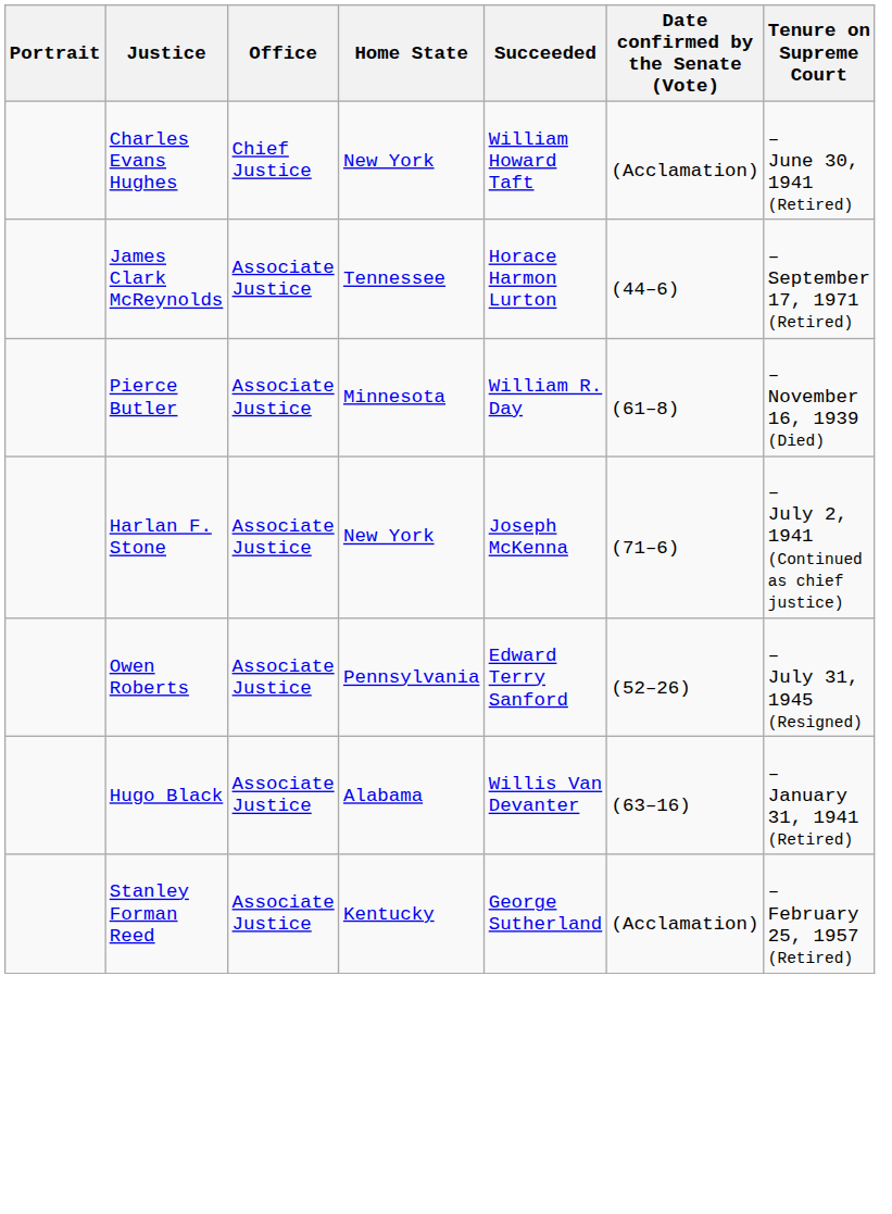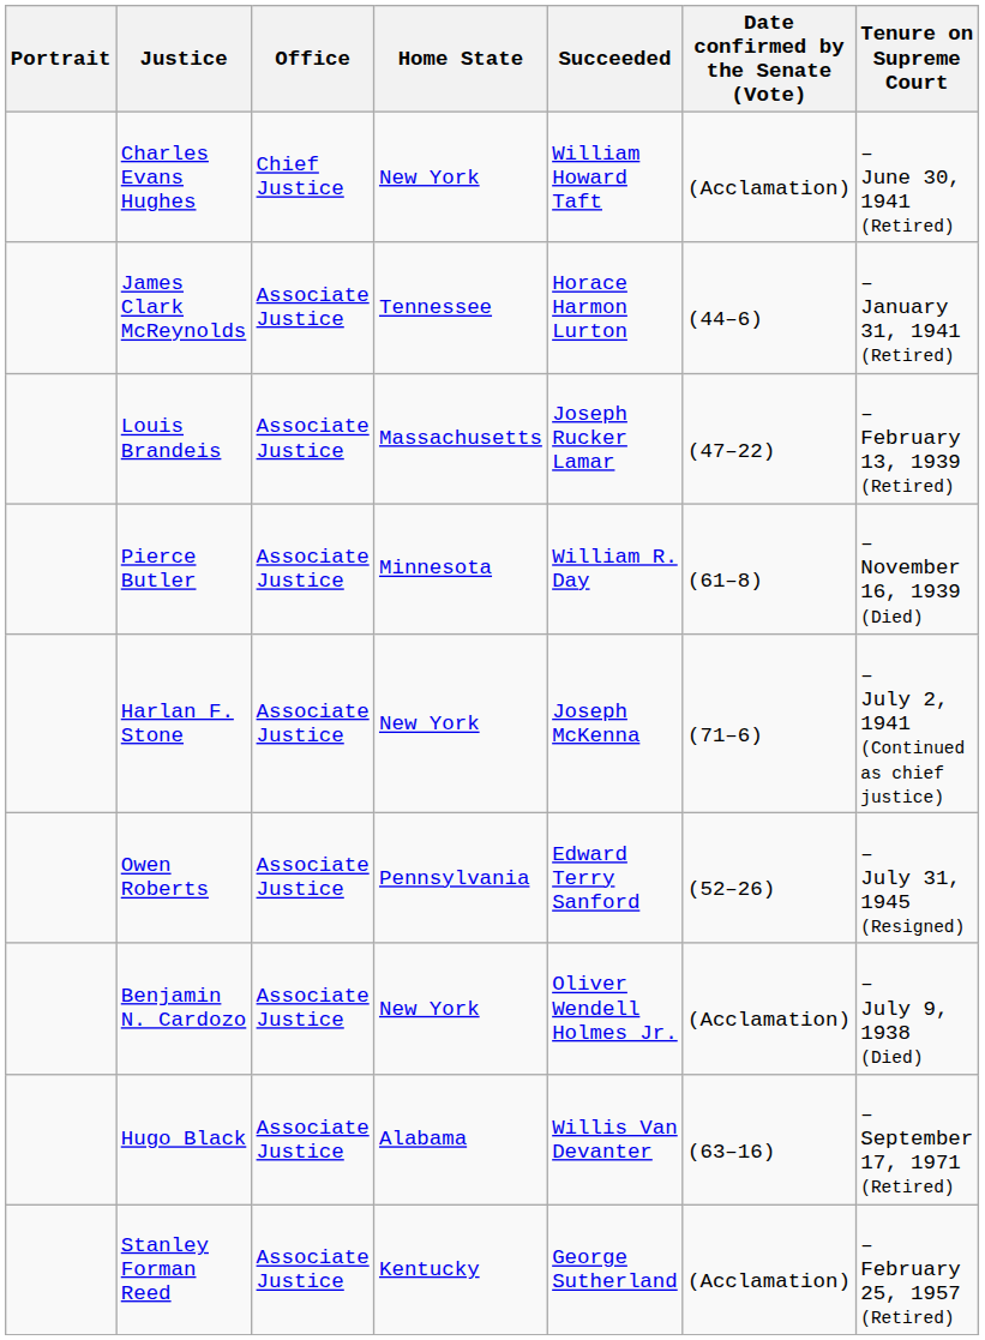James Clark McReynolds | Tenure on Supreme Court: – September 17, 1971 (Retired) -> – January 31, 1941 (Retired)
+ row: Louis Brandeis | Associate Justice | Massachusetts | Joseph Rucker Lamar | (47–22) | – February 13, 1939 (Retired)
+ row: Benjamin N. Cardozo | Associate Justice | New York | Oliver Wendell Holmes Jr. | (Acclamation) | – July 9, 1938 (Died)
Hugo Black | Tenure on Supreme Court: – January 31, 1941 (Retired) -> – September 17, 1971 (Retired)
